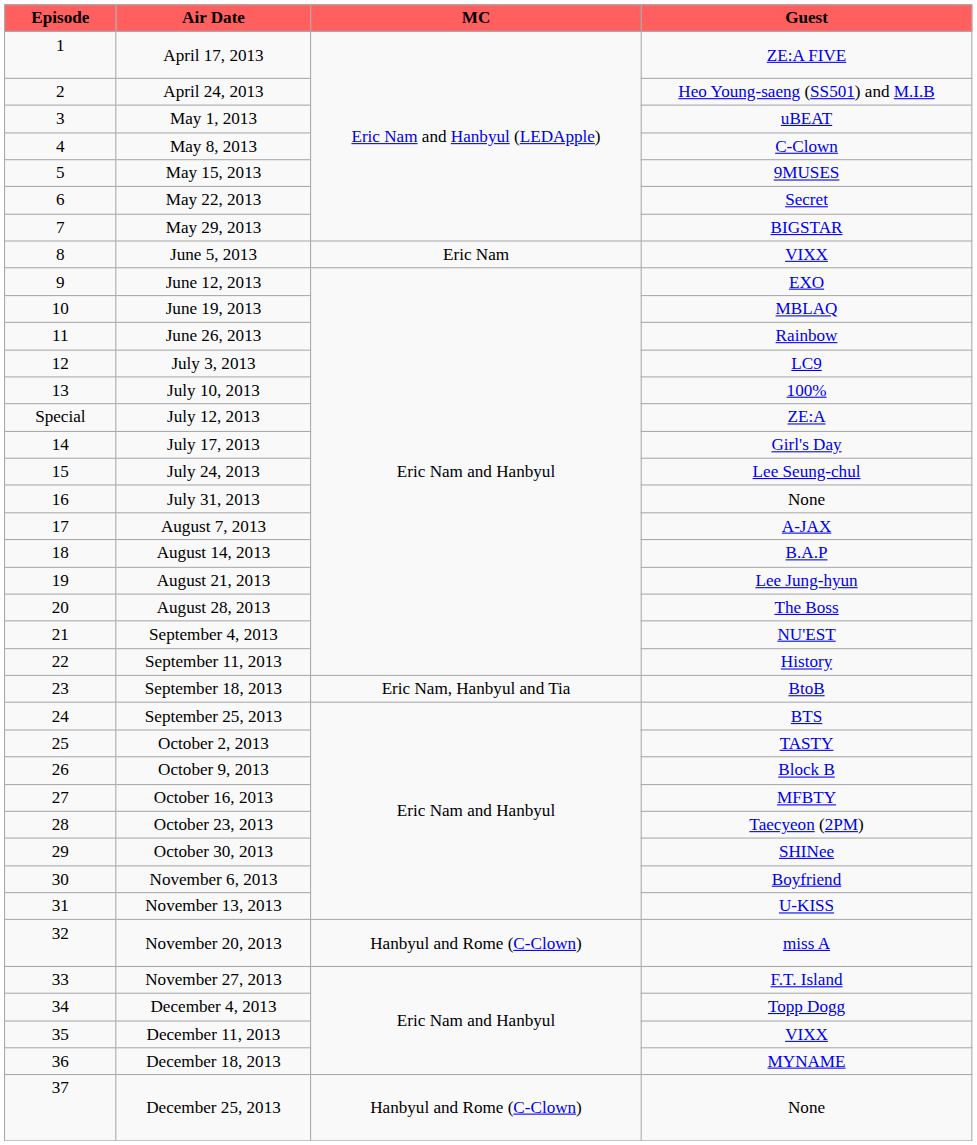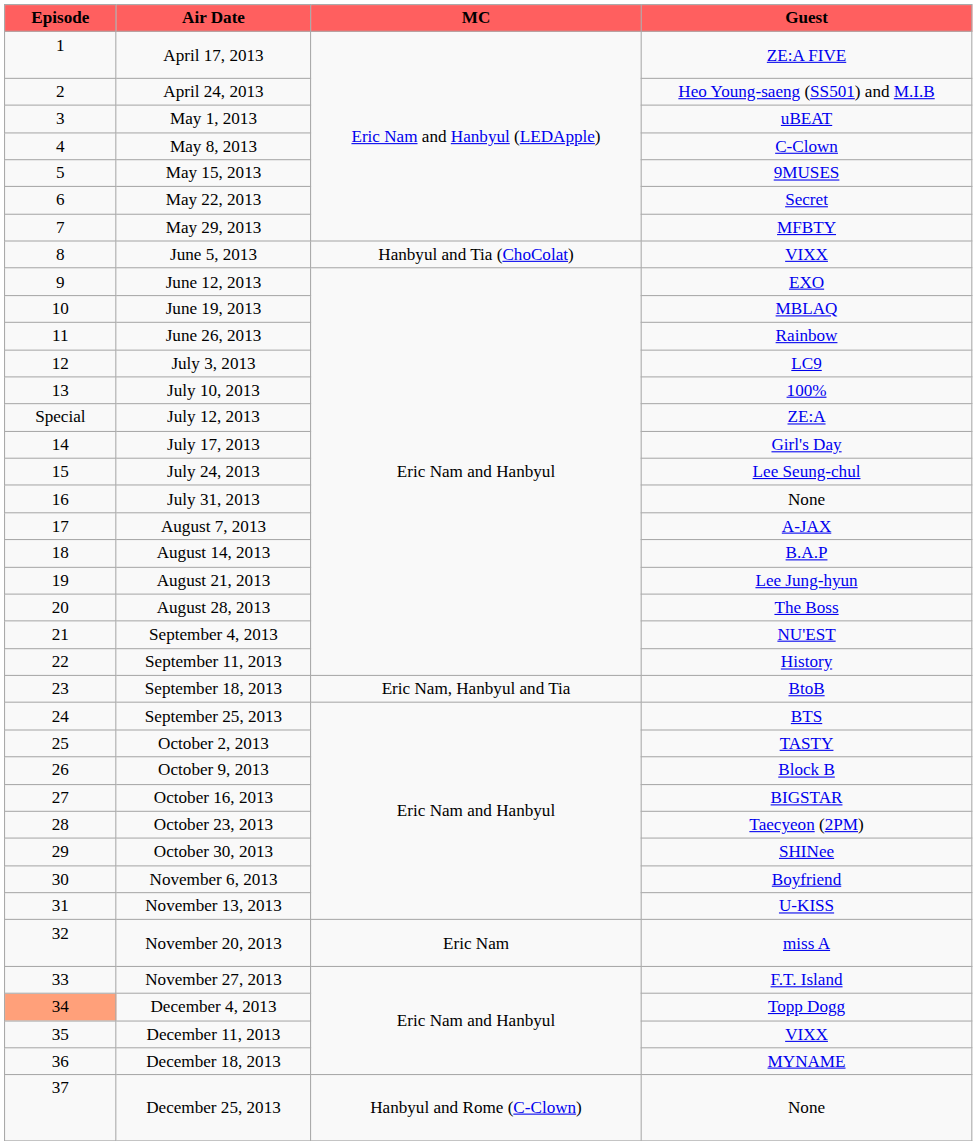May 29, 2013 | Guest: BIGSTAR -> MFBTY
June 5, 2013 | MC: Eric Nam -> Hanbyul and Tia (ChoColat)
October 16, 2013 | Guest: MFBTY -> BIGSTAR
November 20, 2013 | MC: Hanbyul and Rome (C-Clown) -> Eric Nam
December 4, 2013 | Episode: no background -> lightsalmon background
